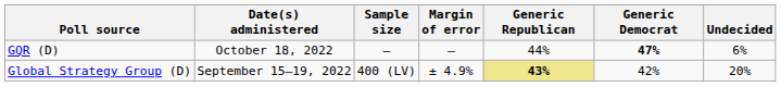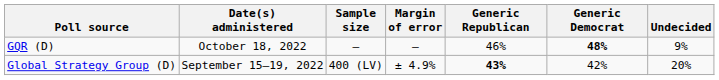GQR (D) | Generic Republican: 44% -> 46%
GQR (D) | Generic Democrat: 47% -> 48%
GQR (D) | Undecided: 6% -> 9%
Global Strategy Group (D) | Generic Republican: khaki background -> no background
